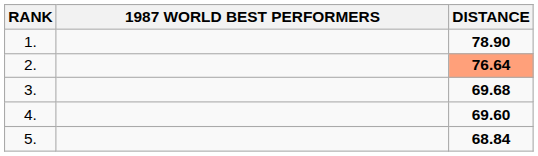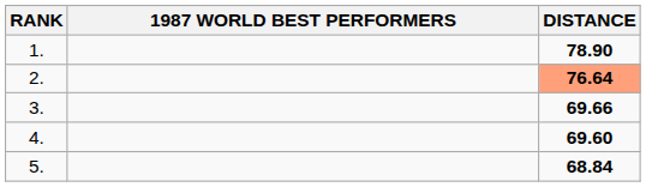3. | DISTANCE: 69.68 -> 69.66
